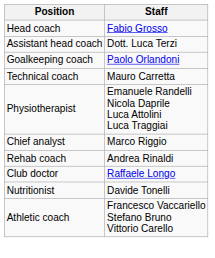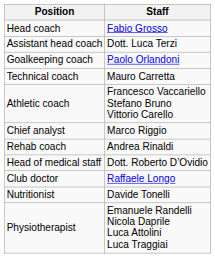rows swapped: Athletic coach <-> Physiotherapist
+ row: Head of medical staff | Dott. Roberto D’Ovidio
